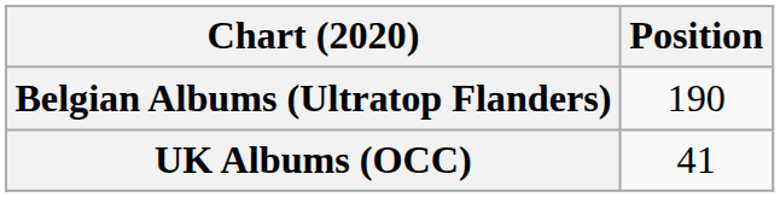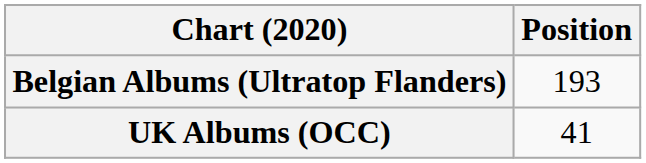Belgian Albums (Ultratop Flanders) | Position: 190 -> 193
